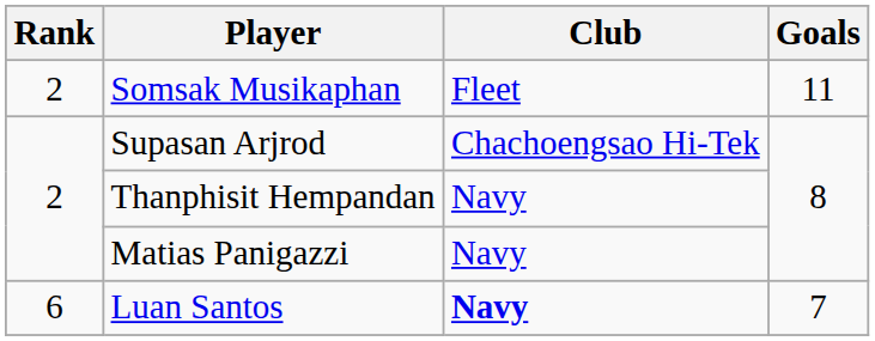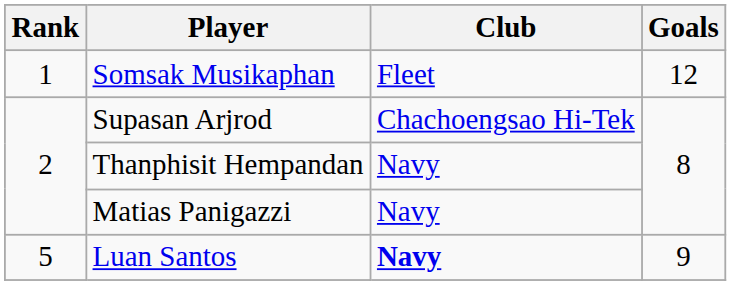Somsak Musikaphan | Rank: 2 -> 1
Somsak Musikaphan | Goals: 11 -> 12
Luan Santos | Rank: 6 -> 5
Luan Santos | Goals: 7 -> 9
